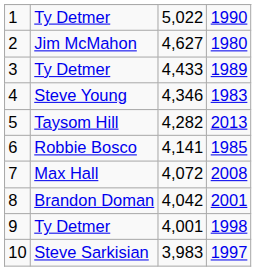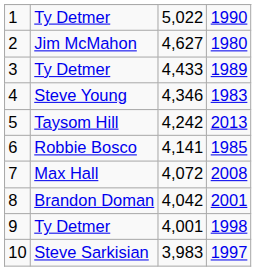5 | column 3: 4,282 -> 4,242
